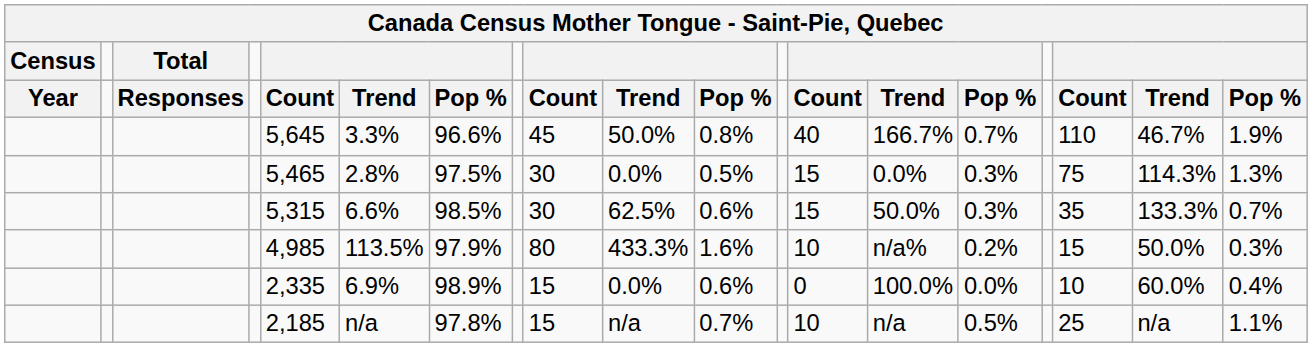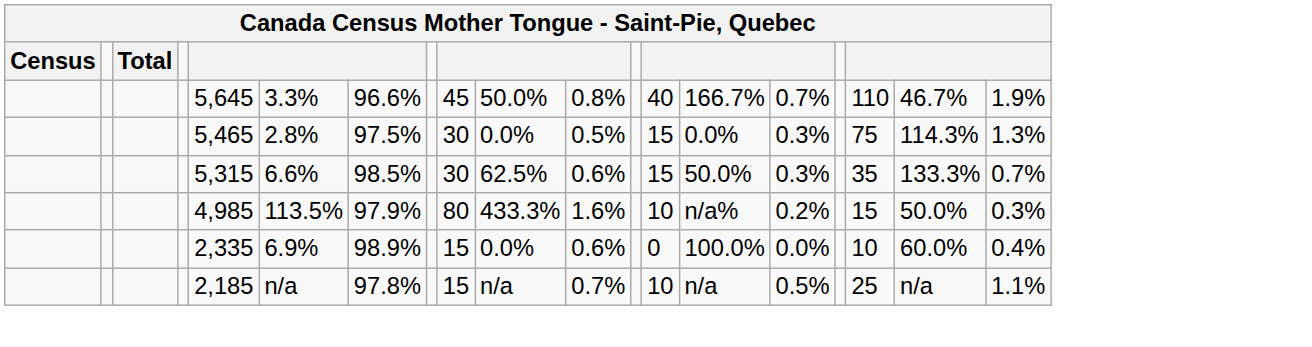- row: Year | Responses | Count | Trend | Pop % | Count | Trend | Pop % | Count | Trend | Pop % | Count | Trend | Pop %
